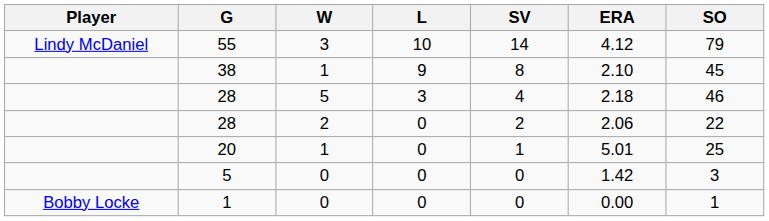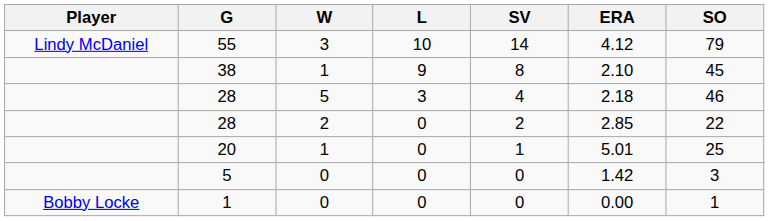28 / 2 | ERA: 2.06 -> 2.85
